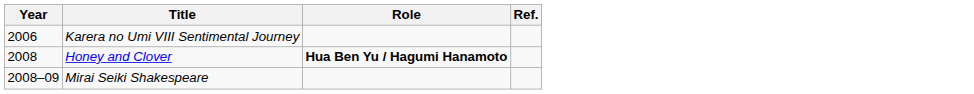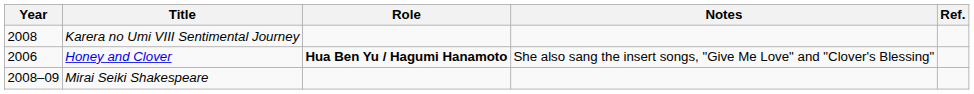+ column: Notes | She also sang the insert songs, "Give Me Love" and "Clover's Blessing"
Karera no Umi VIII Sentimental Journey | Year: 2006 -> 2008
Honey and Clover | Year: 2008 -> 2006
